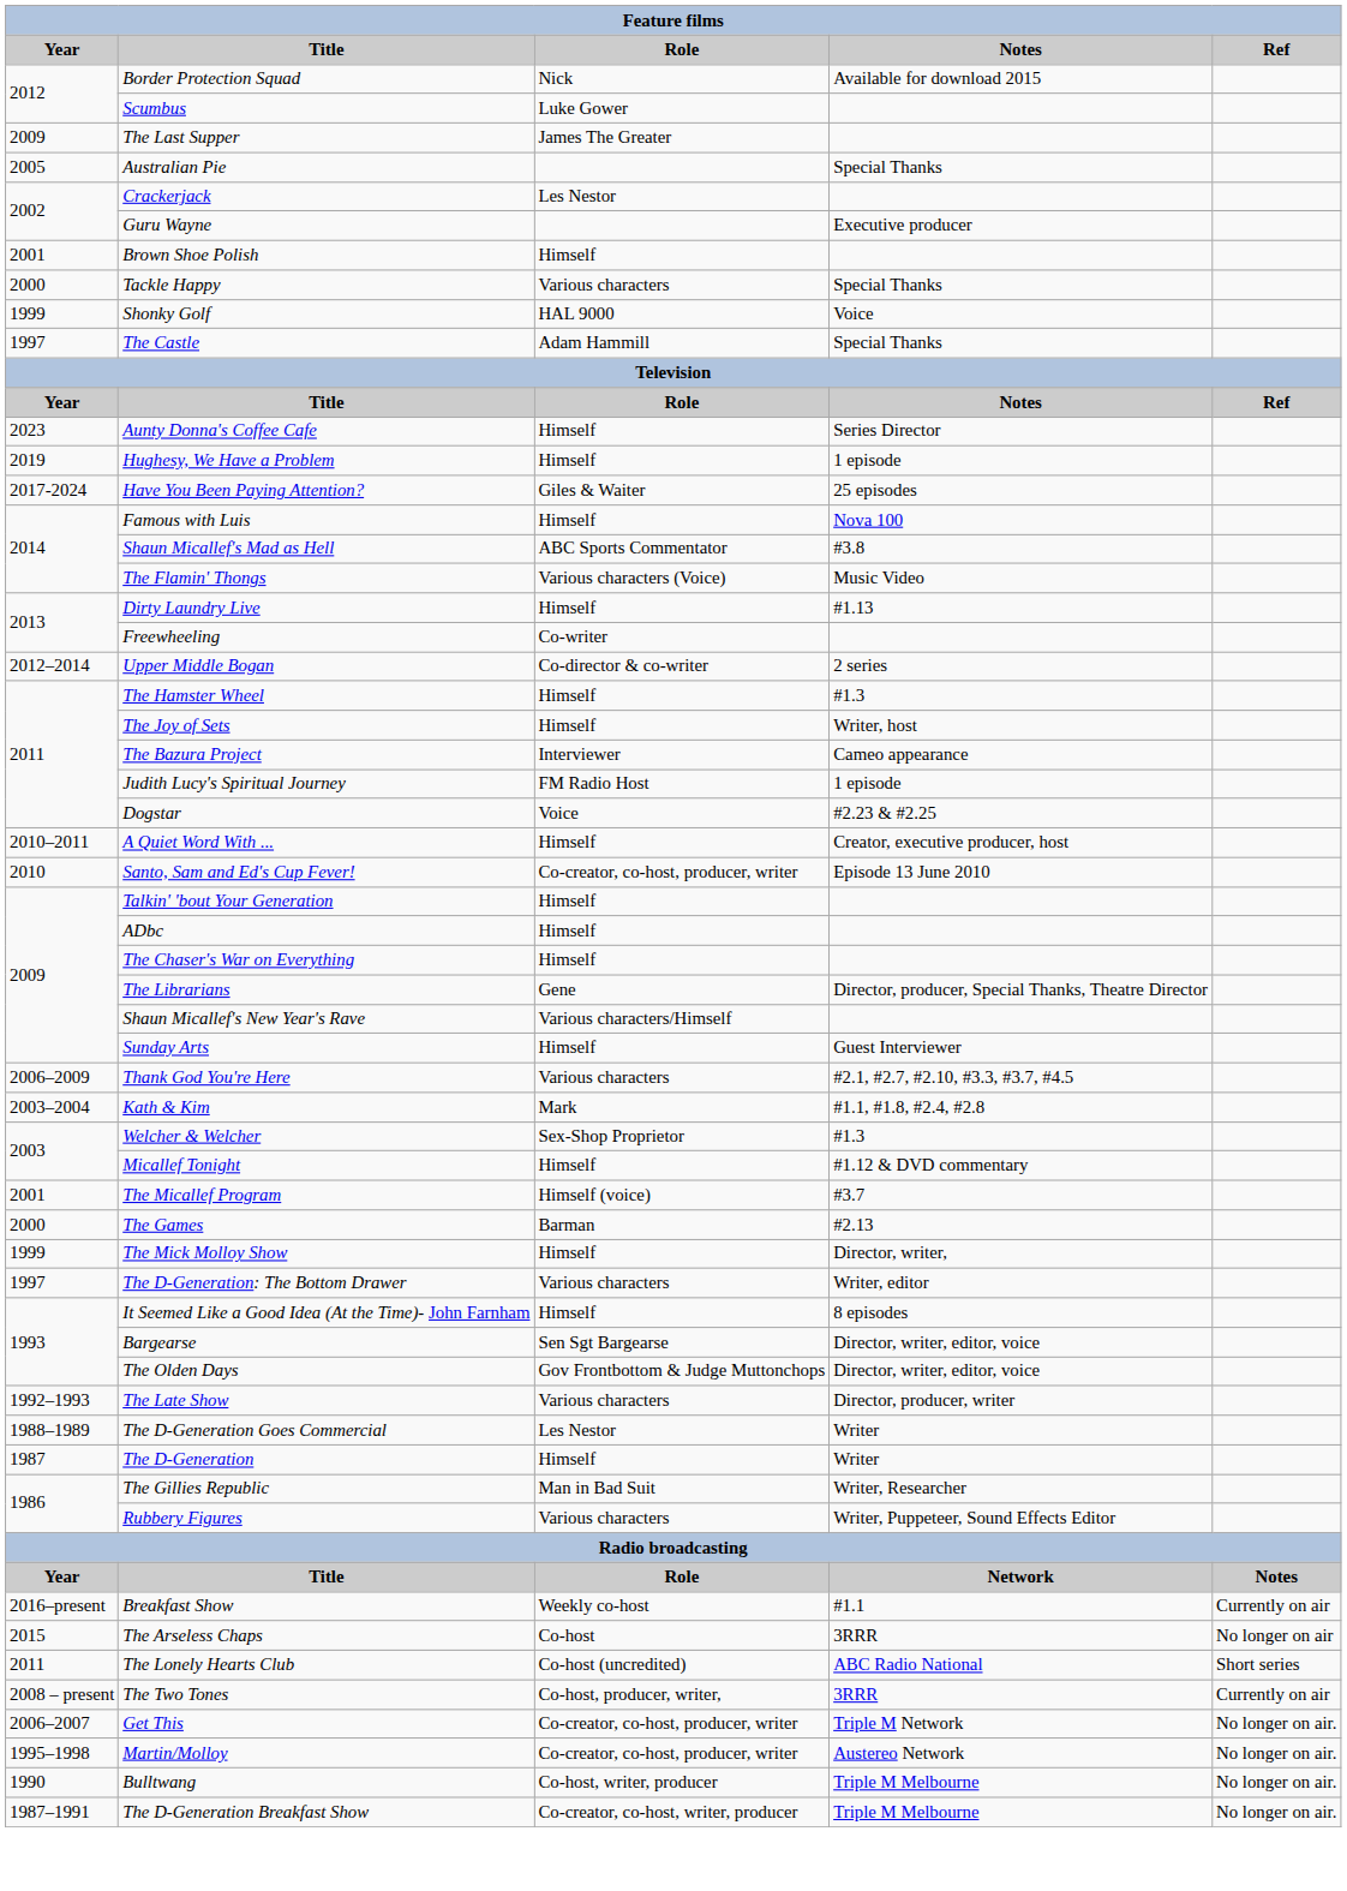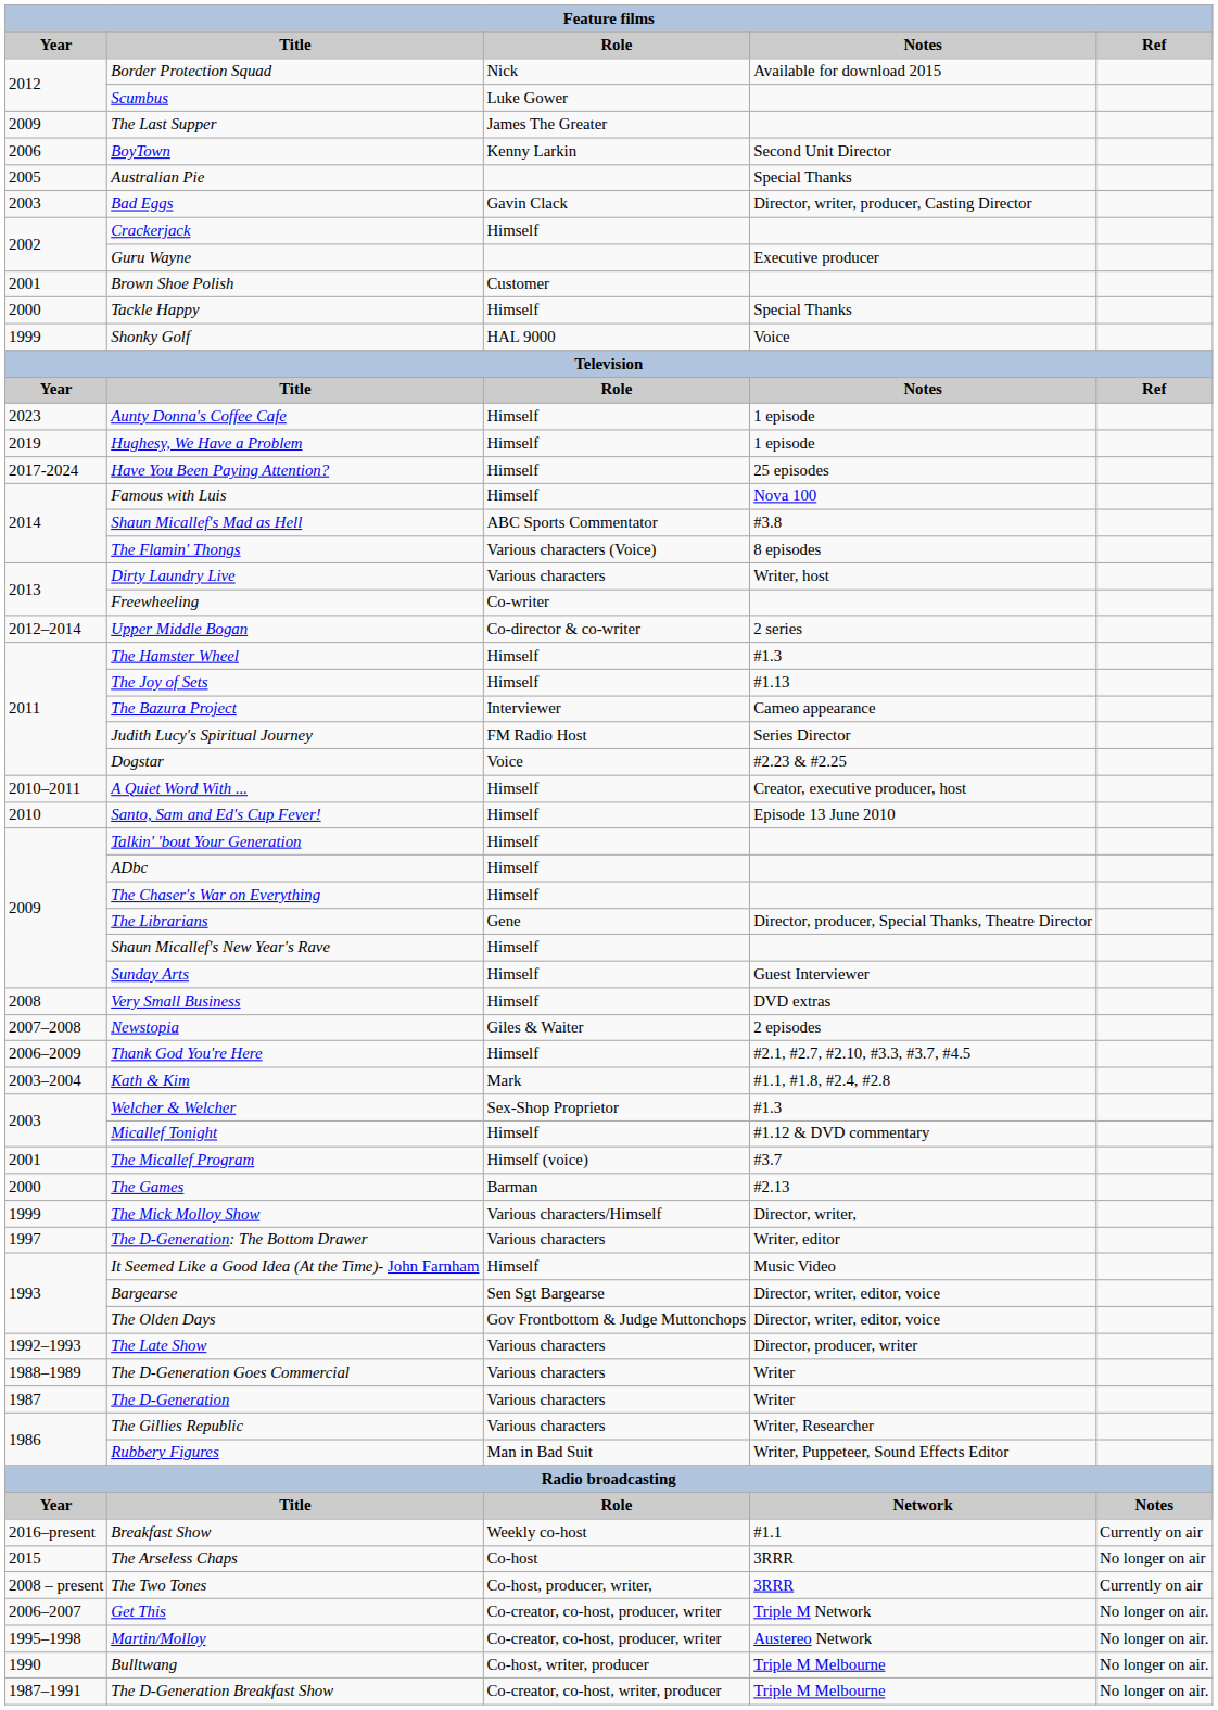+ row: 2006 | BoyTown | Kenny Larkin | Second Unit Director
+ row: 2003 | Bad Eggs | Gavin Clack | Director, writer, producer, Casting Director
Crackerjack | Role: Les Nestor -> Himself
Brown Shoe Polish | Role: Himself -> Customer
Tackle Happy | Role: Various characters -> Himself
- row: 1997 | The Castle | Adam Hammill | Special Thanks
Aunty Donna's Coffee Cafe | Notes: Series Director -> 1 episode
Have You Been Paying Attention? | Role: Giles & Waiter -> Himself
The Flamin' Thongs | Notes: Music Video -> 8 episodes
Dirty Laundry Live | Role: Himself -> Various characters
Dirty Laundry Live | Notes: #1.13 -> Writer, host
The Joy of Sets | Notes: Writer, host -> #1.13
Judith Lucy's Spiritual Journey | Notes: 1 episode -> Series Director
Santo, Sam and Ed's Cup Fever! | Role: Co-creator, co-host, producer, writer -> Himself
Shaun Micallef's New Year's Rave | Role: Various characters/Himself -> Himself
+ row: 2008 | Very Small Business | Himself | DVD extras
+ row: 2007–2008 | Newstopia | Giles & Waiter | 2 episodes
Thank God You're Here | Role: Various characters -> Himself
The Mick Molloy Show | Role: Himself -> Various characters/Himself
It Seemed Like a Good Idea (At the Time)- John Farnham | Notes: 8 episodes -> Music Video
The D-Generation Goes Commercial | Role: Les Nestor -> Various characters
The D-Generation | Role: Himself -> Various characters
The Gillies Republic | Role: Man in Bad Suit -> Various characters
Rubbery Figures | Role: Various characters -> Man in Bad Suit
- row: 2011 | The Lonely Hearts Club | Co-host (uncredited) | ABC Radio National | Short series
